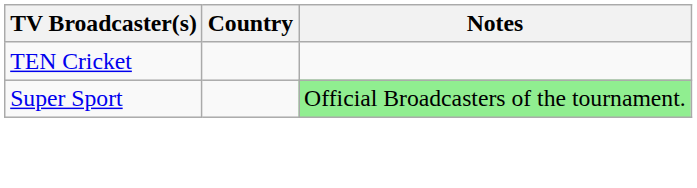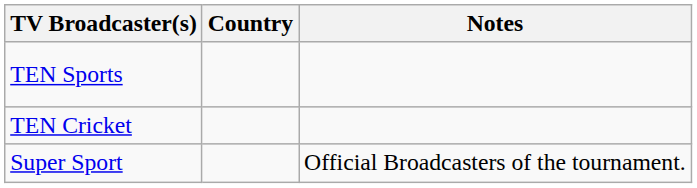+ row: TEN Sports
Super Sport | Notes: lightgreen background -> no background
